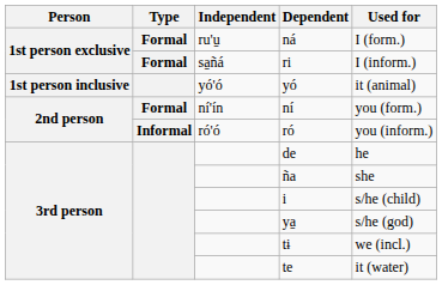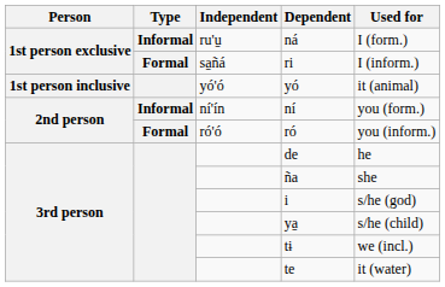ná | Type: Formal -> Informal
ní | Type: Formal -> Informal
ró | Type: Informal -> Formal
i | Used for: s/he (child) -> s/he (god)
ya̱ | Used for: s/he (god) -> s/he (child)
